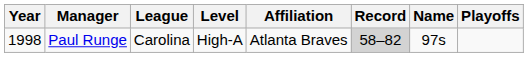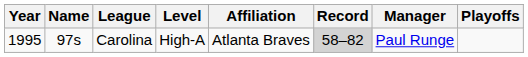columns swapped: Name <-> Manager
Carolina | Year: 1998 -> 1995
